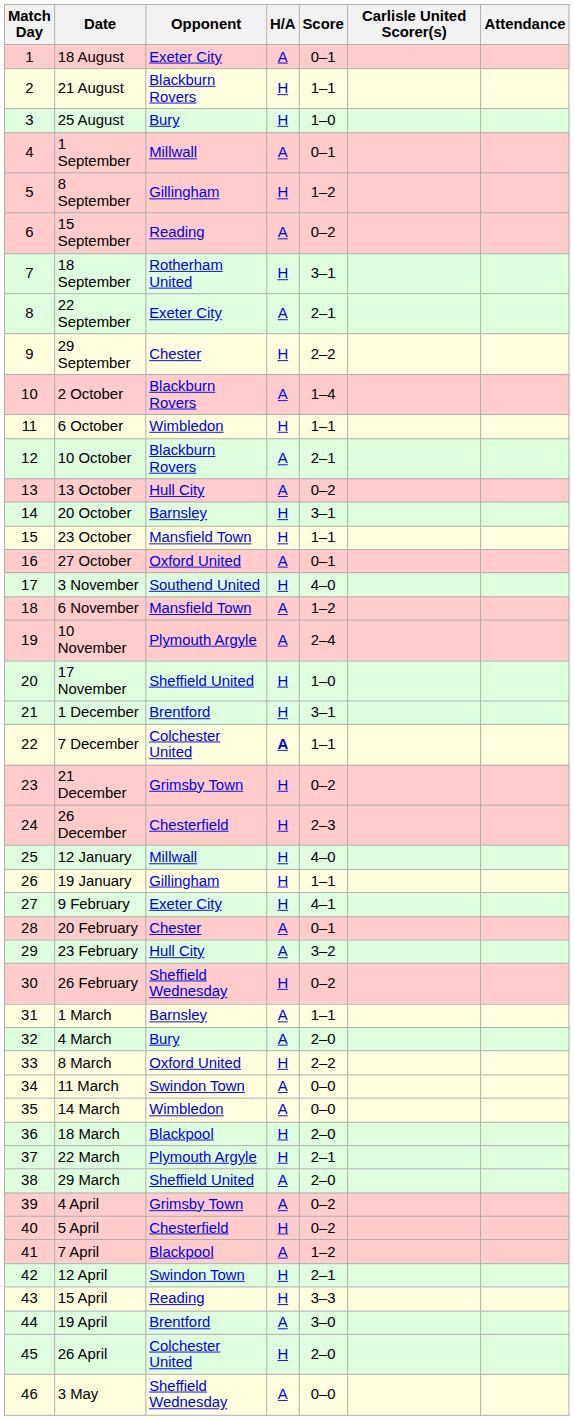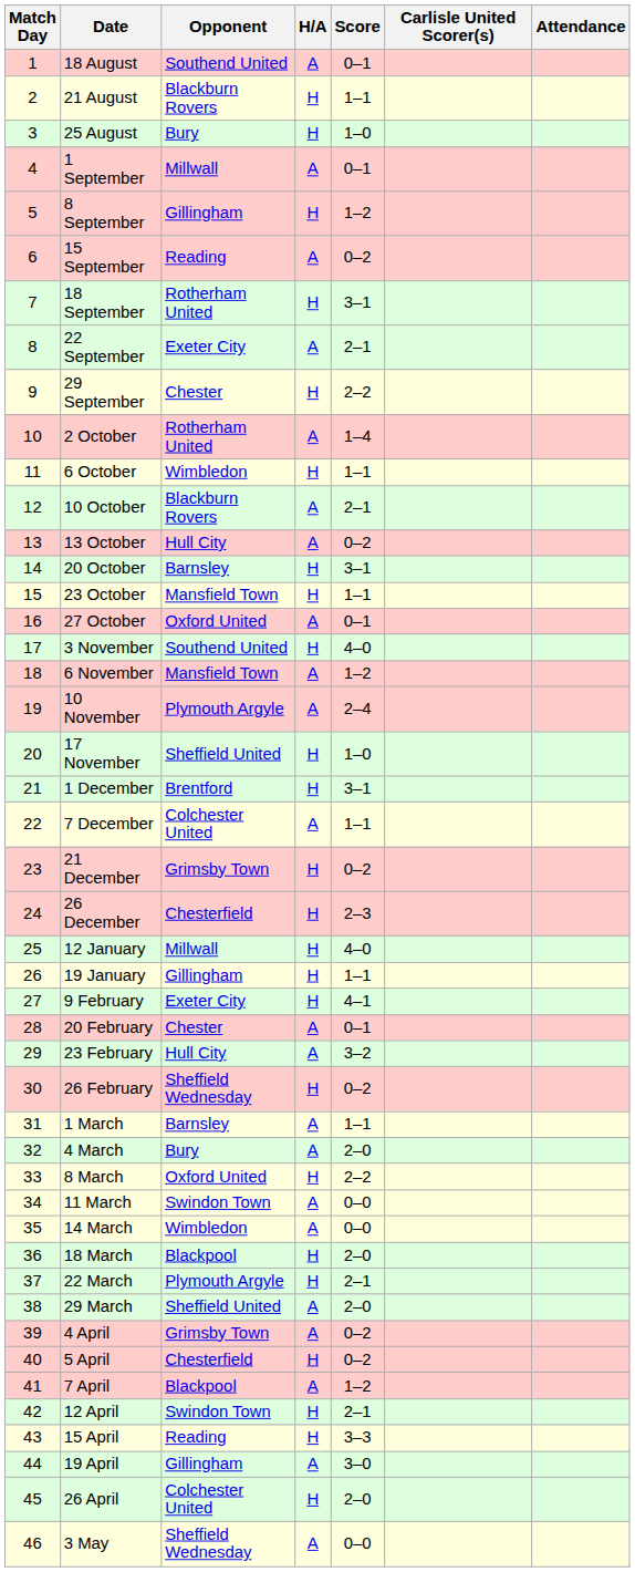18 August | Opponent: Exeter City -> Southend United
2 October | Opponent: Blackburn Rovers -> Rotherham United
7 December | H/A: bold -> normal
19 April | Opponent: Brentford -> Gillingham
